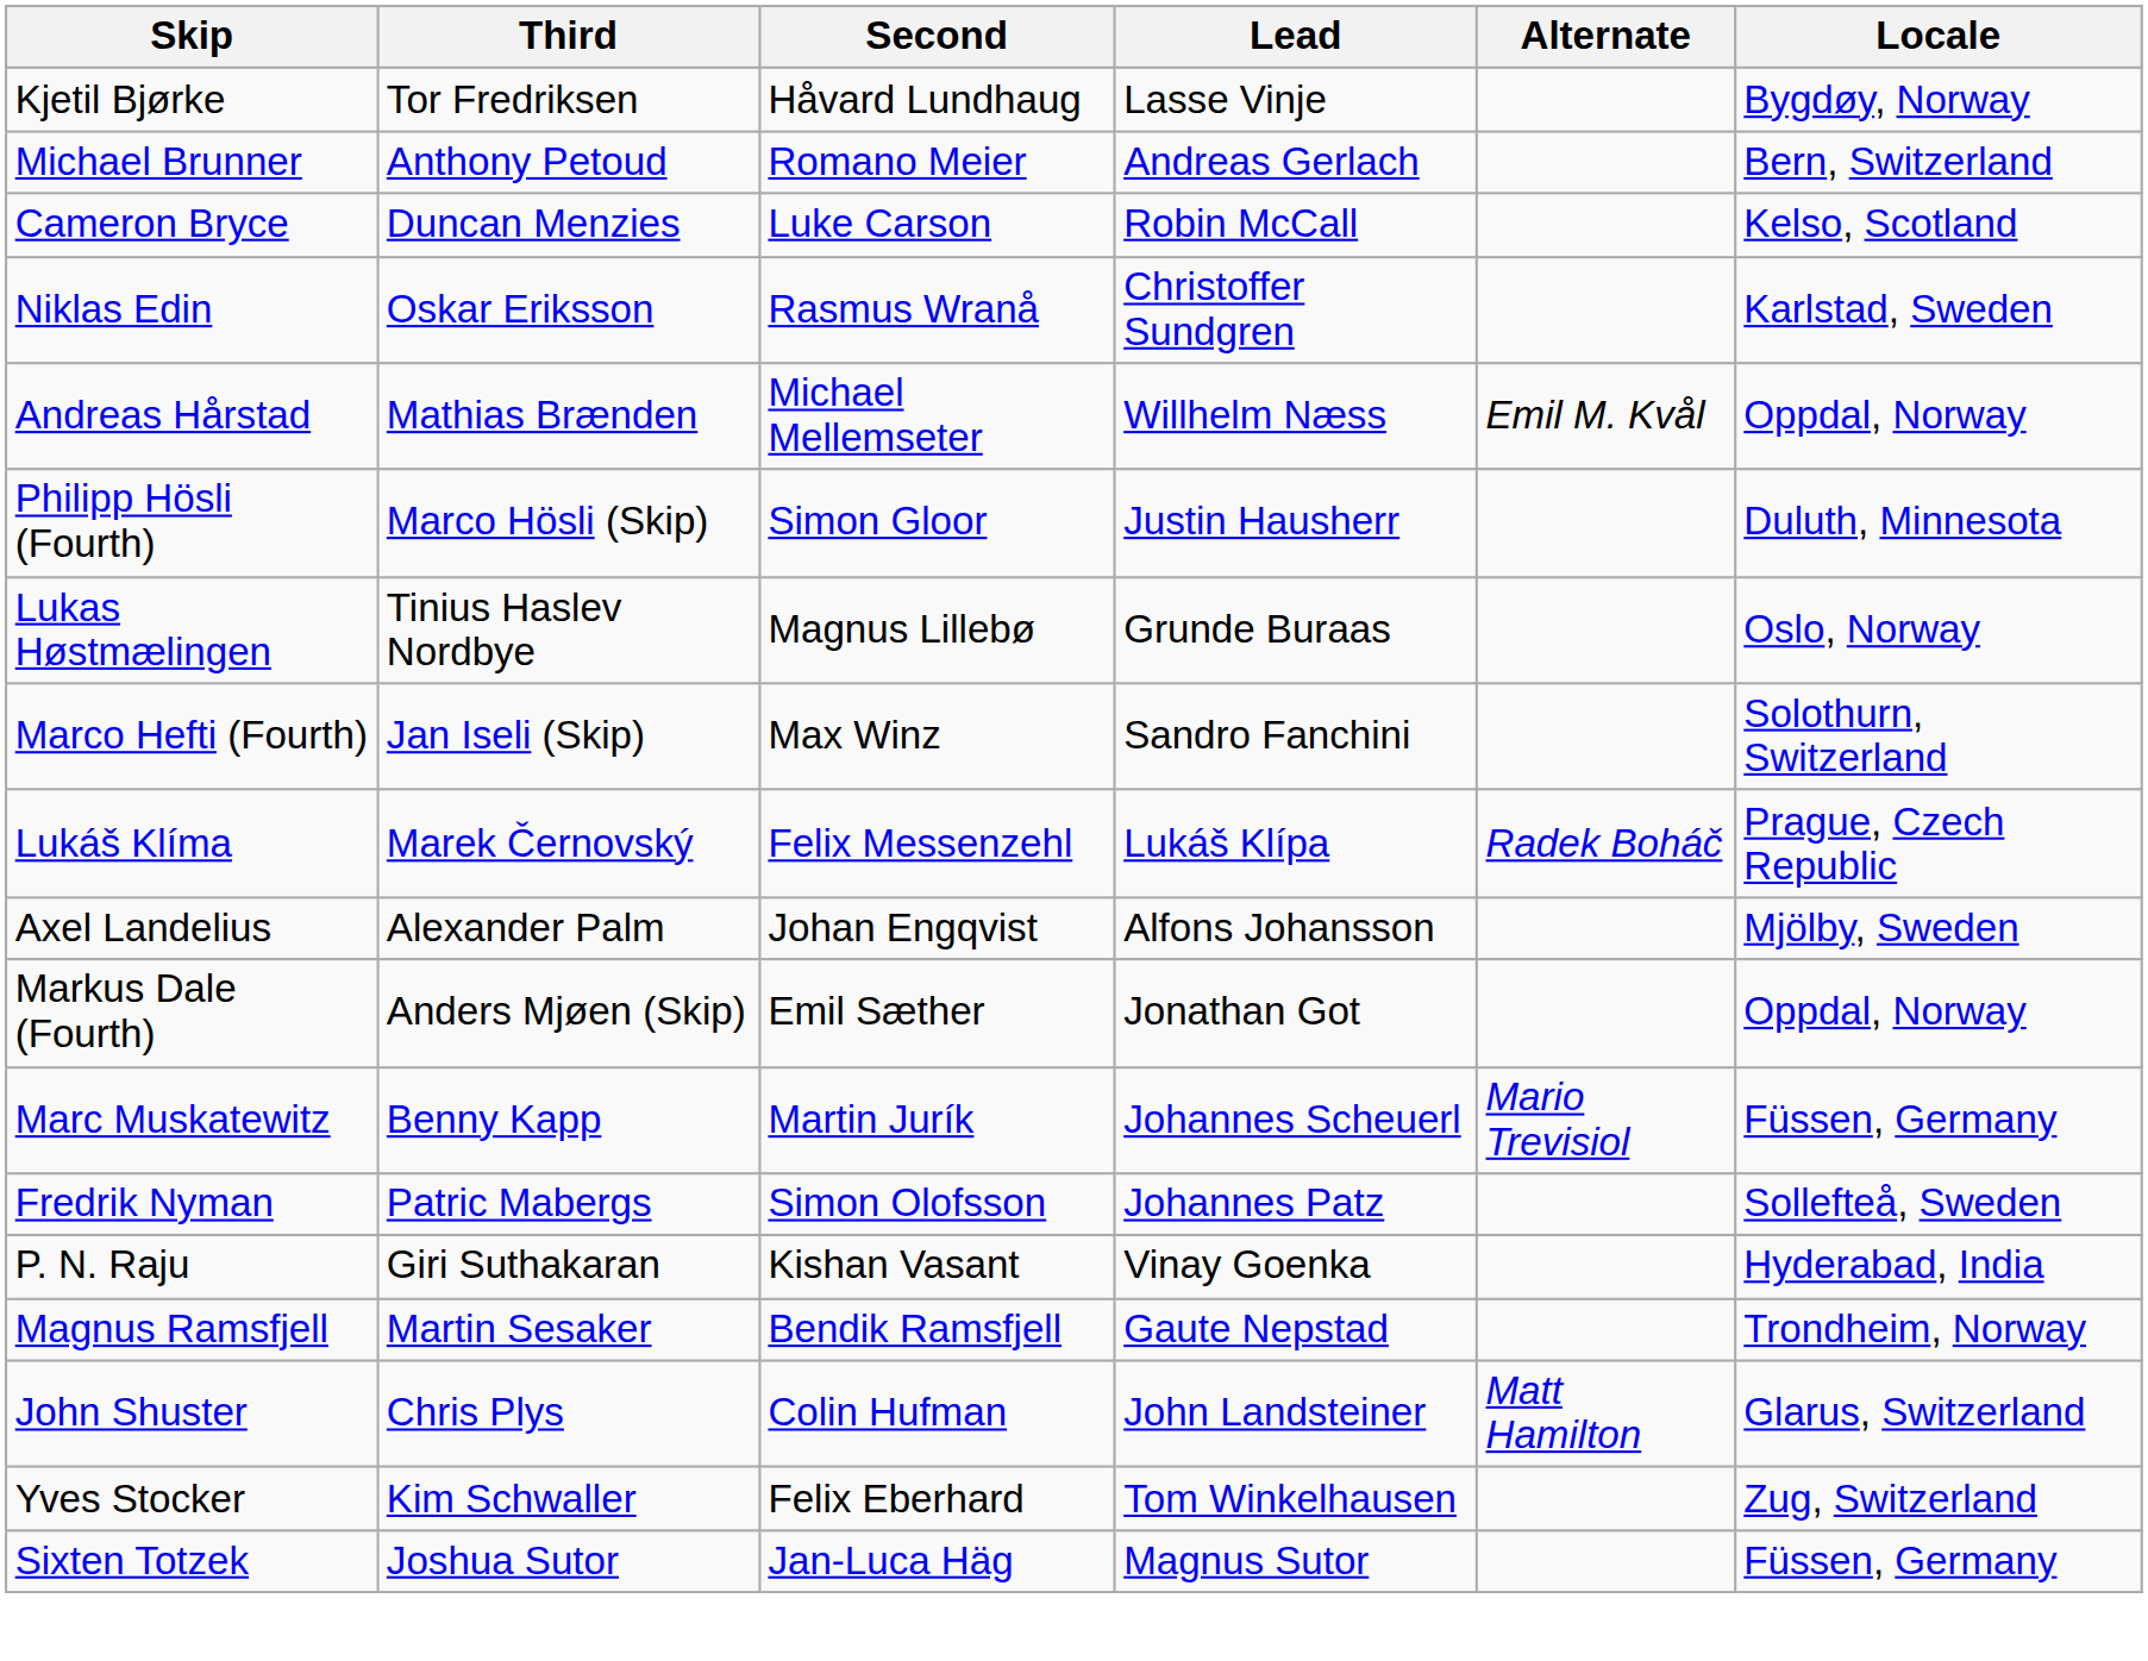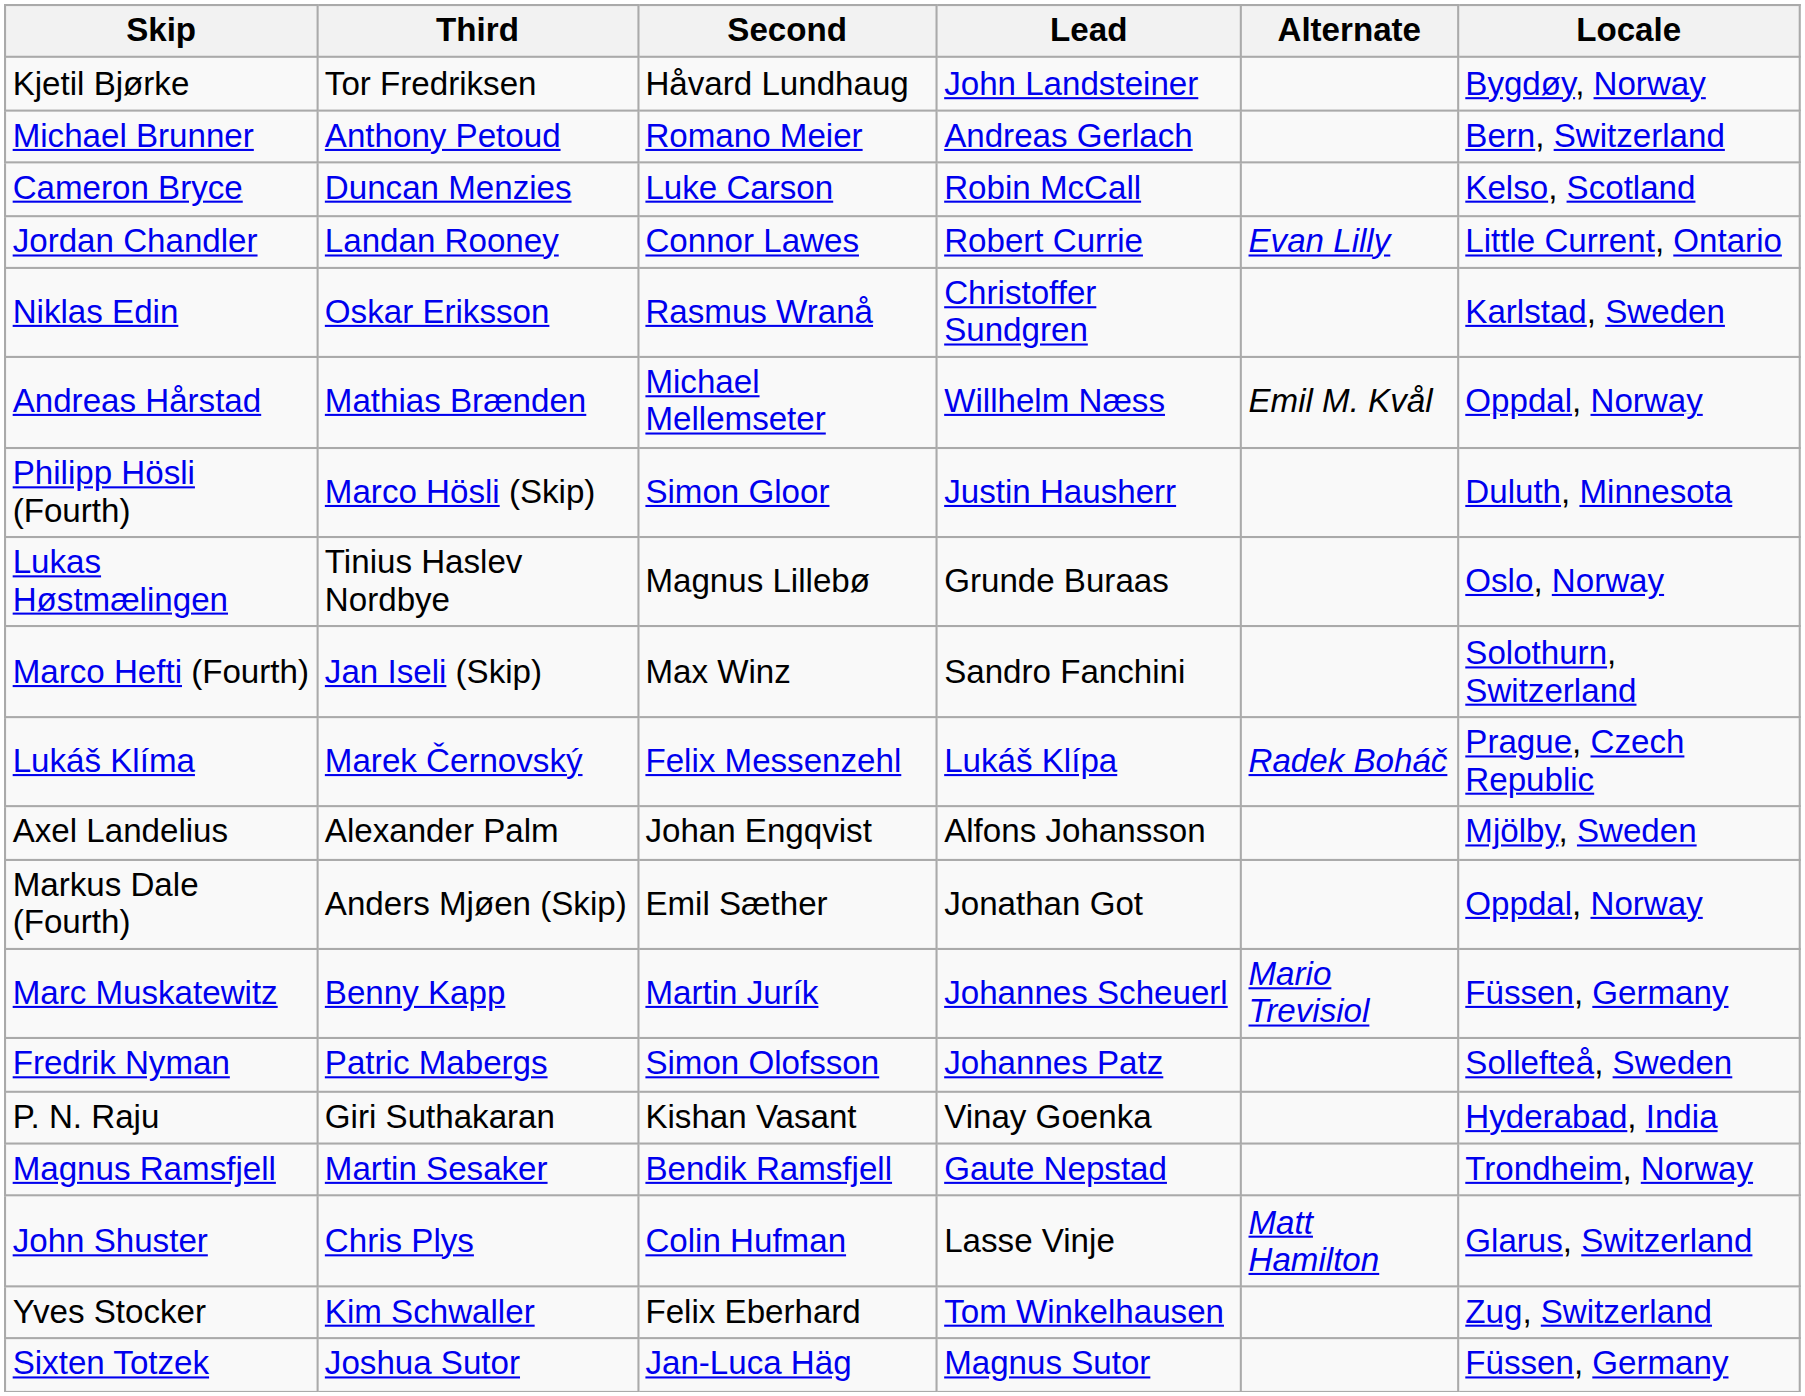Kjetil Bjørke | Lead: Lasse Vinje -> John Landsteiner
+ row: Jordan Chandler | Landan Rooney | Connor Lawes | Robert Currie | Evan Lilly | Little Current, Ontario
John Shuster | Lead: John Landsteiner -> Lasse Vinje
